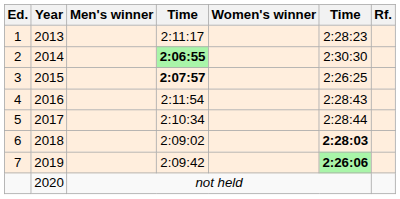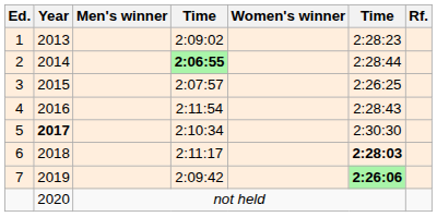1 | column 4: 2:11:17 -> 2:09:02
2 | column 6: 2:30:30 -> 2:28:44
3 | column 4: bold -> normal
5 | Year: normal -> bold
5 | column 6: 2:28:44 -> 2:30:30
6 | column 4: 2:09:02 -> 2:11:17
